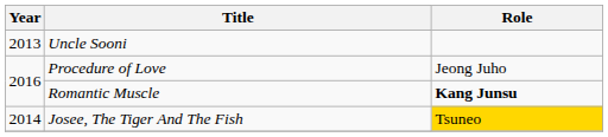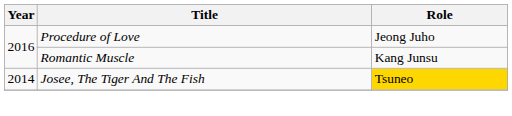- row: 2013 | Uncle Sooni
Romantic Muscle | Role: bold -> normal
